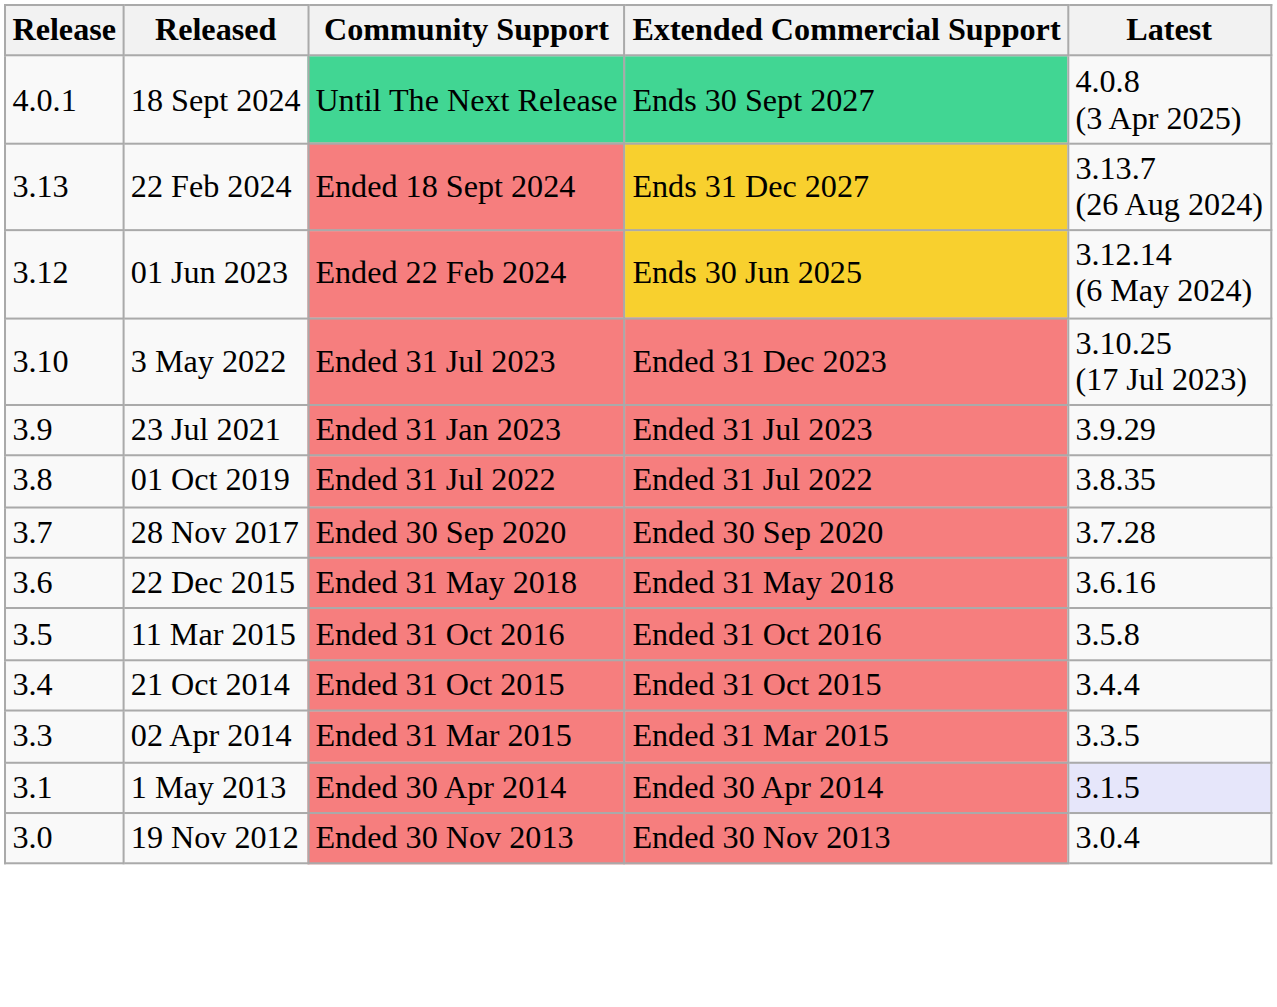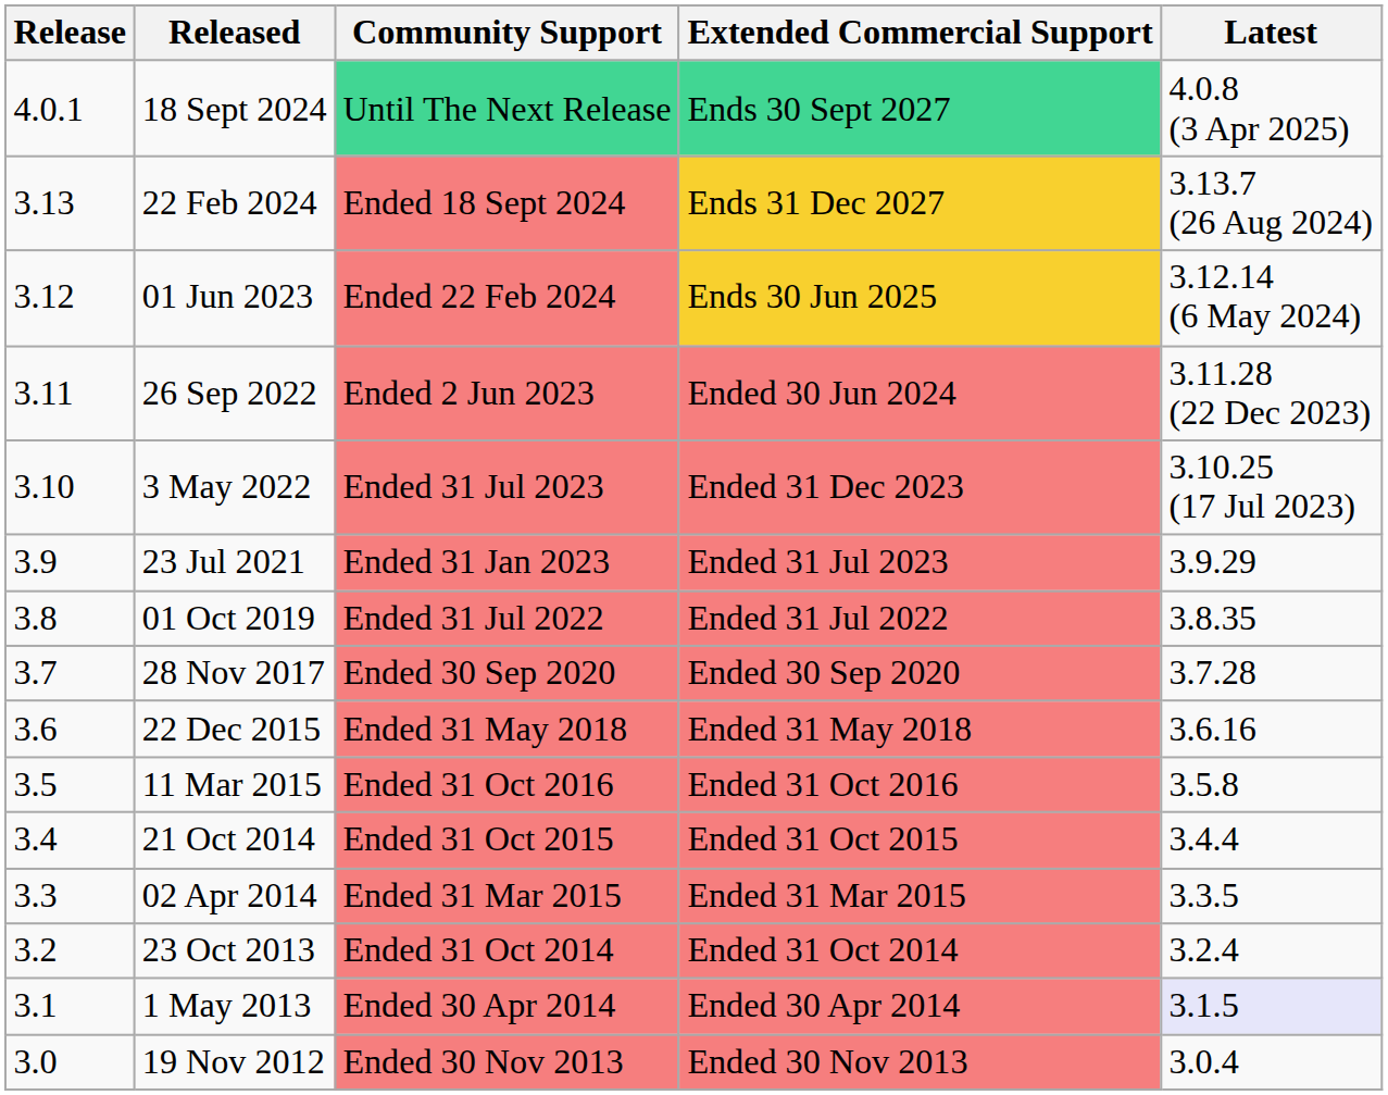+ row: 3.11 | 26 Sep 2022 | Ended 2 Jun 2023 | Ended 30 Jun 2024 | 3.11.28 (22 Dec 2023)
+ row: 3.2 | 23 Oct 2013 | Ended 31 Oct 2014 | Ended 31 Oct 2014 | 3.2.4
